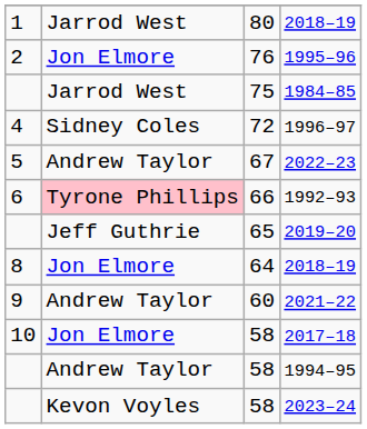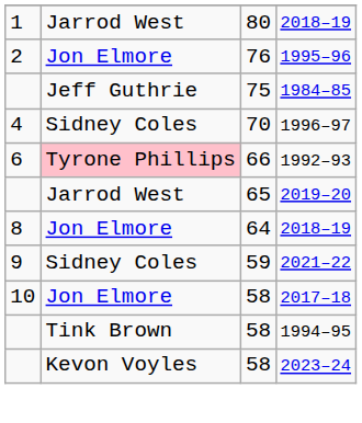1984–85 | column 2: Jarrod West -> Jeff Guthrie
1996–97 | column 3: 72 -> 70
- row: 5 | Andrew Taylor | 67 | 2022–23
2019–20 | column 2: Jeff Guthrie -> Jarrod West
2021–22 | column 2: Andrew Taylor -> Sidney Coles
2021–22 | column 3: 60 -> 59
1994–95 | column 2: Andrew Taylor -> Tink Brown
